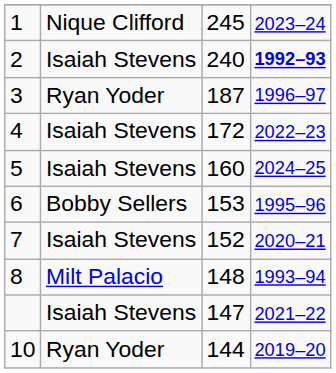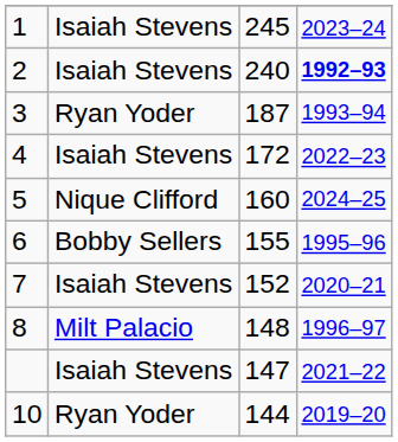1 | column 2: Nique Clifford -> Isaiah Stevens
3 | column 4: 1996–97 -> 1993–94
5 | column 2: Isaiah Stevens -> Nique Clifford
6 | column 3: 153 -> 155
8 | column 4: 1993–94 -> 1996–97
